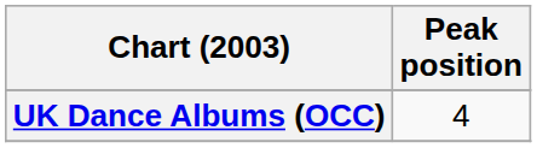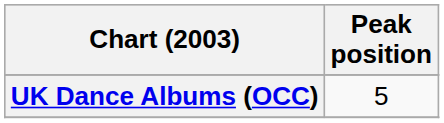UK Dance Albums (OCC) | Peak position: 4 -> 5
